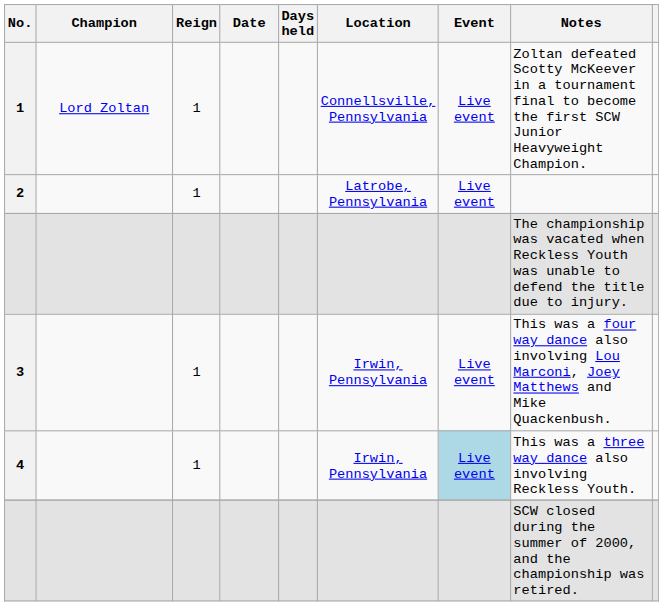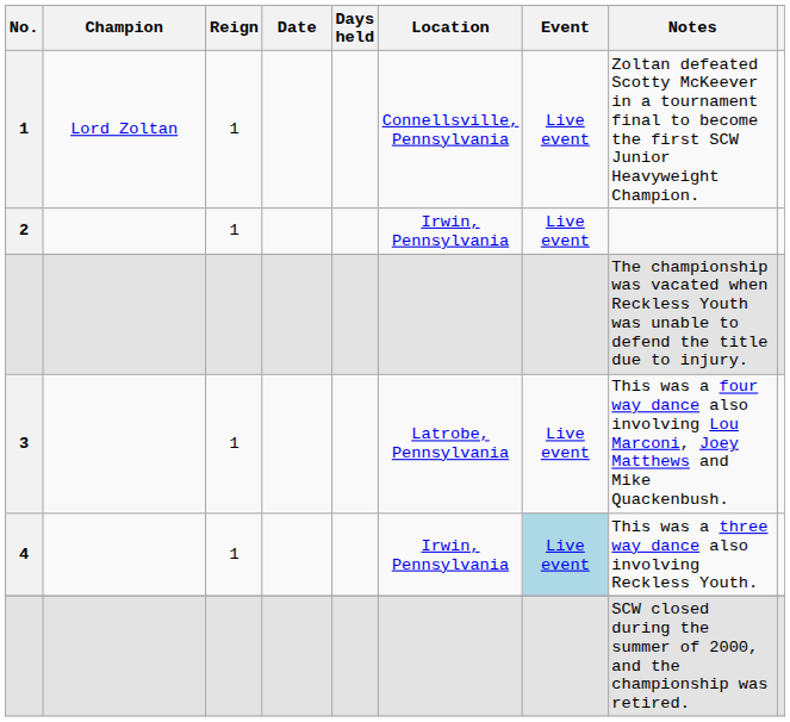2 | Location: Latrobe, Pennsylvania -> Irwin, Pennsylvania
3 | Location: Irwin, Pennsylvania -> Latrobe, Pennsylvania
